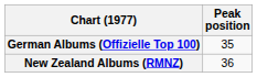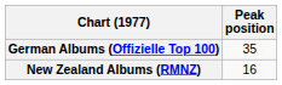New Zealand Albums (RMNZ) | Peak position: 36 -> 16
